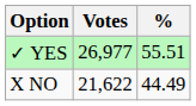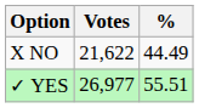rows swapped: ✓ YES <-> X NO
